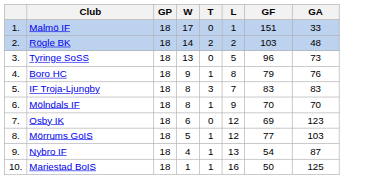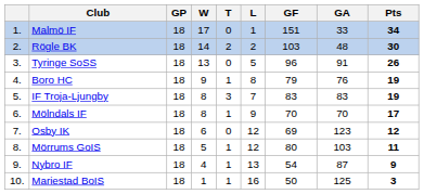+ column: Pts | 34 | 30 | 26 | 19 | 19 | 17 | 12 | 11 | 9 | 3
Tyringe SoSS | GA: 73 -> 91
Mörrums GoIS | GF: 77 -> 80
